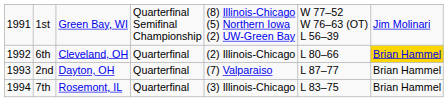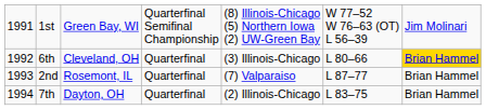6th | column 5: (2) Illinois-Chicago -> (3) Illinois-Chicago
2nd | column 3: Dayton, OH -> Rosemont, IL
7th | column 3: Rosemont, IL -> Dayton, OH
7th | column 5: (3) Illinois-Chicago -> (2) Illinois-Chicago
